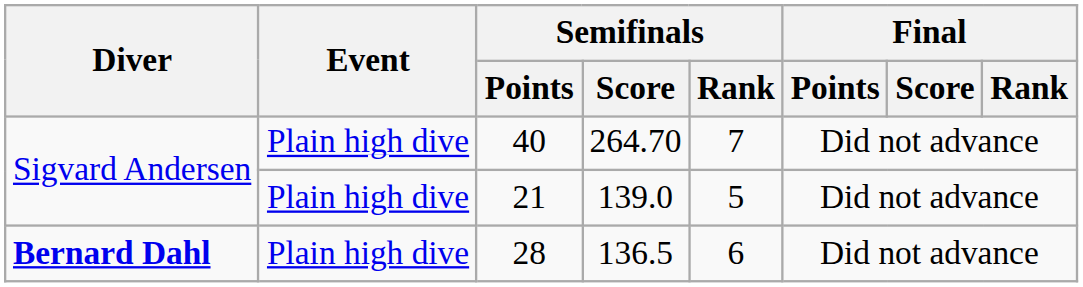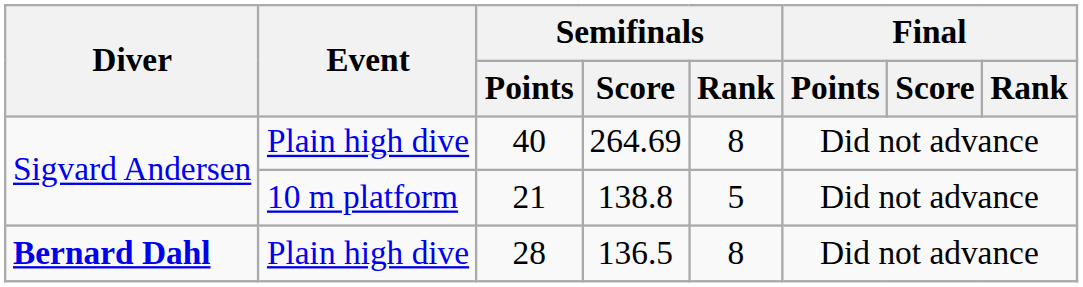40 | Semifinals / Score: 264.70 -> 264.69
40 | Semifinals / Rank: 7 -> 8
21 | Event: Plain high dive -> 10 m platform
21 | Semifinals / Score: 139.0 -> 138.8
28 | Semifinals / Rank: 6 -> 8
